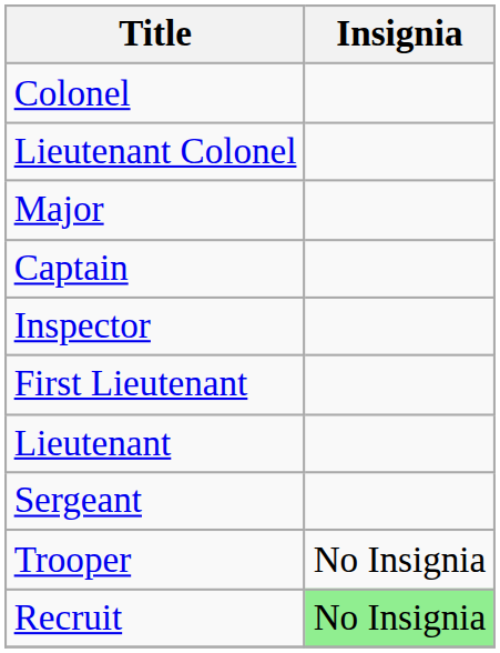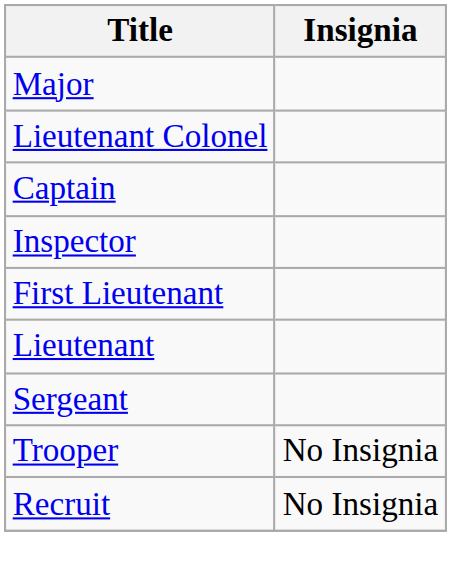- row: Colonel
rows swapped: Lieutenant Colonel <-> Major
Recruit | Insignia: lightgreen background -> no background
